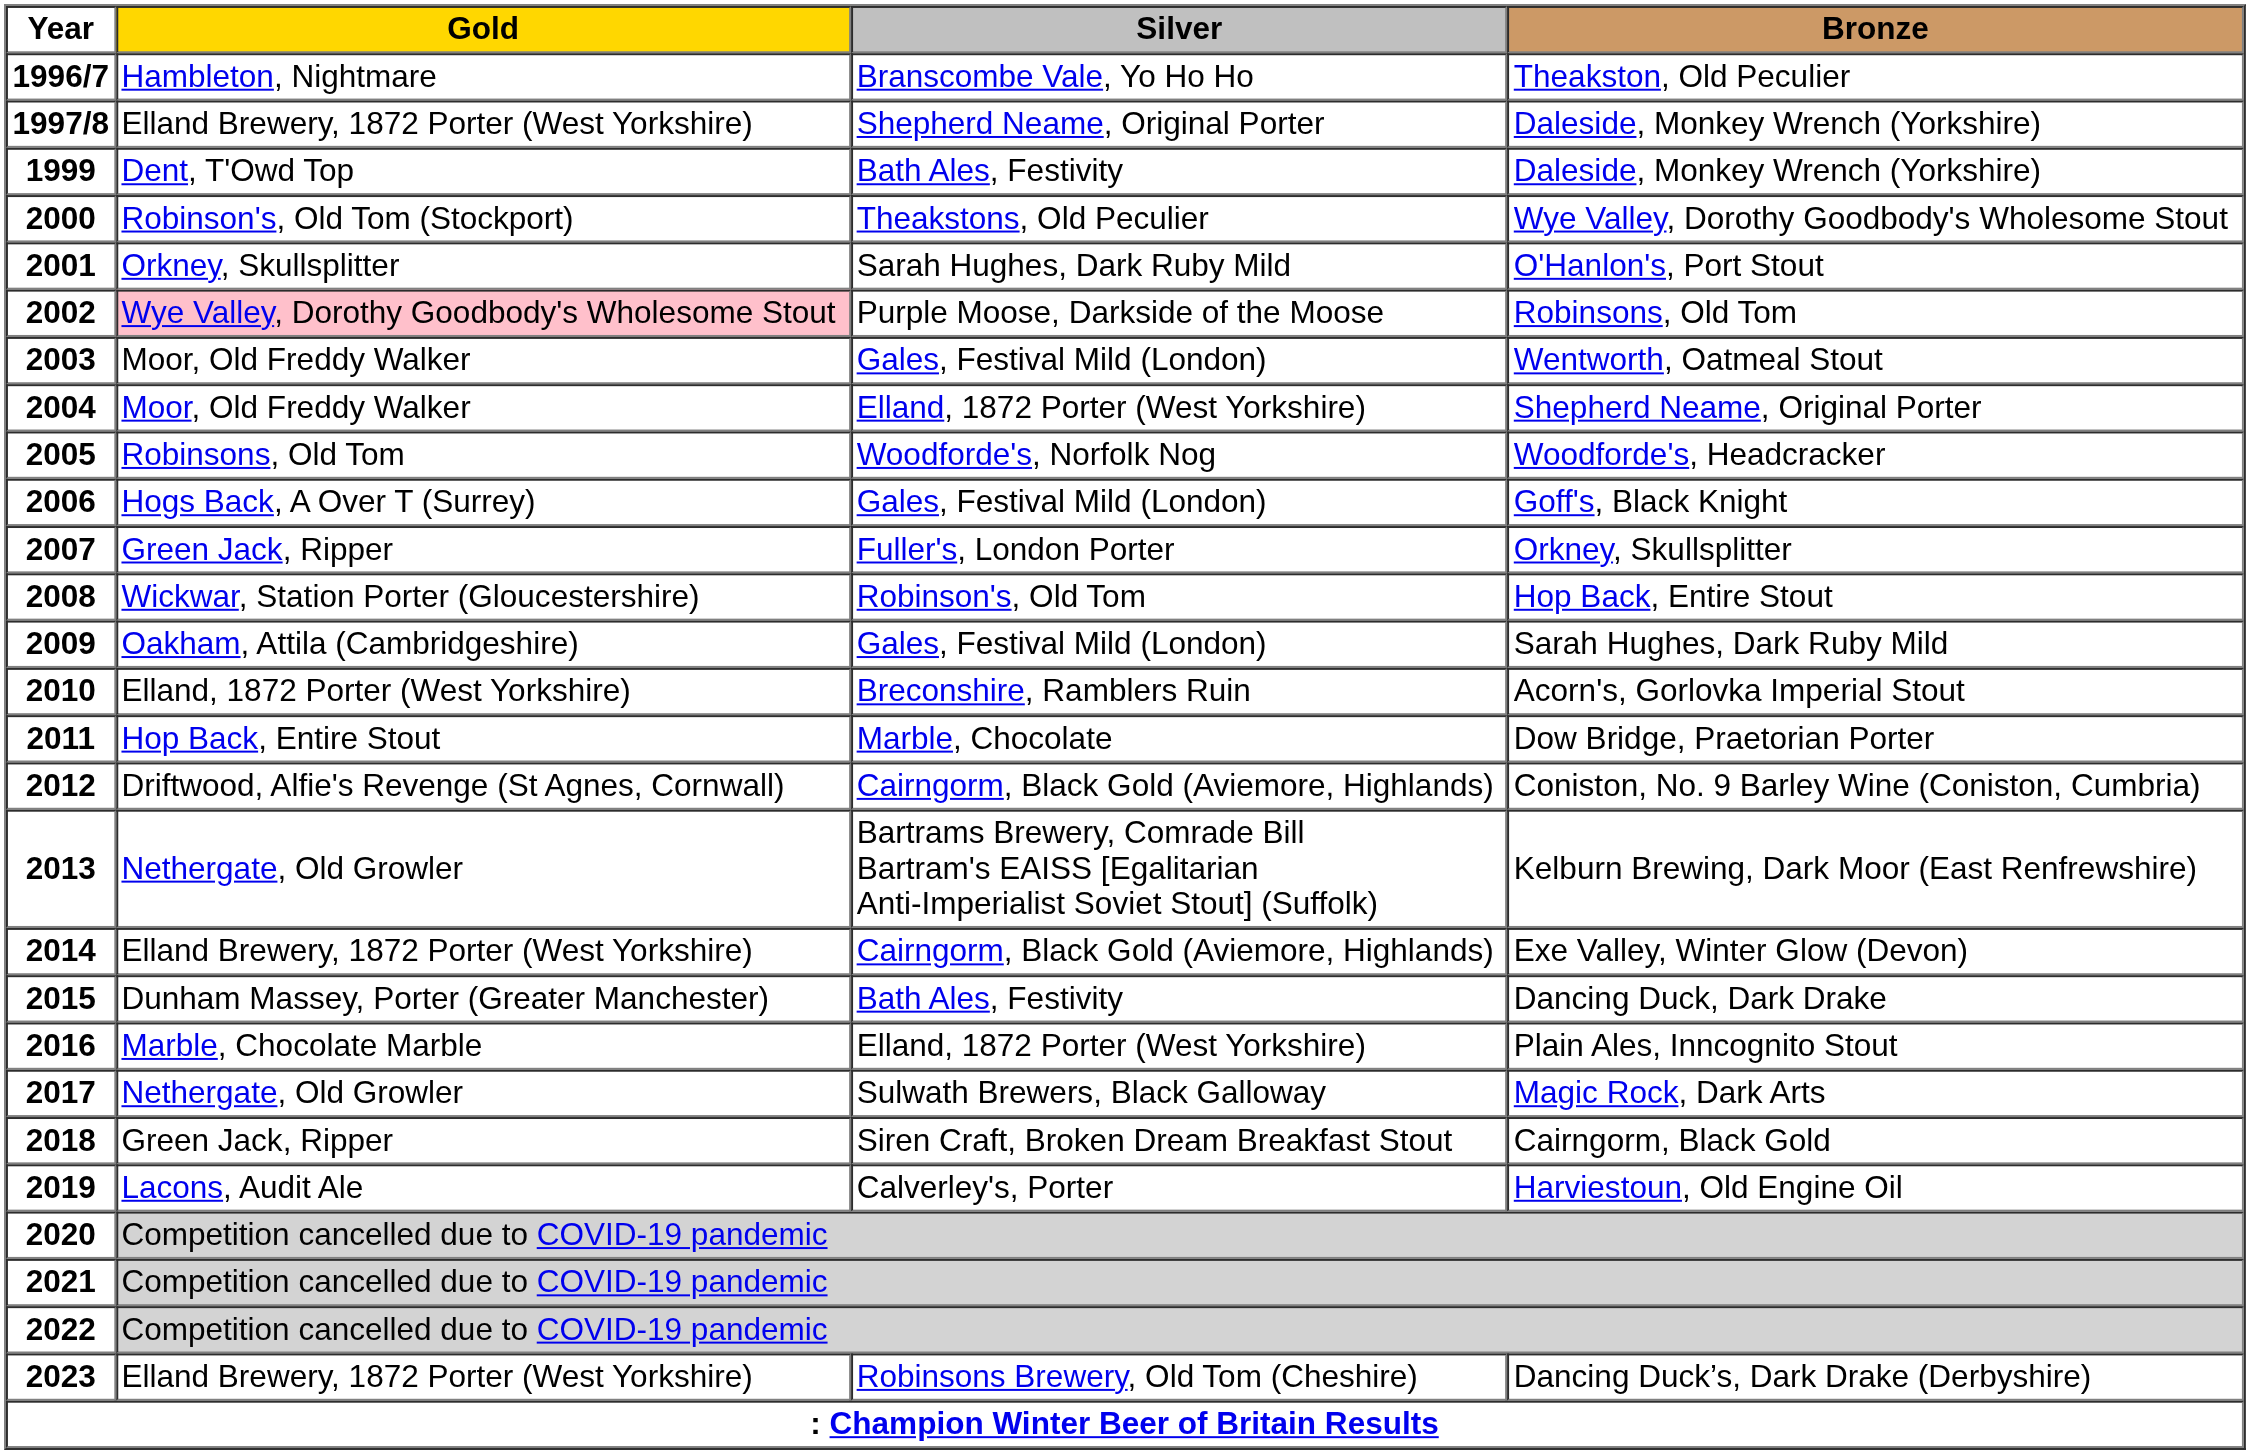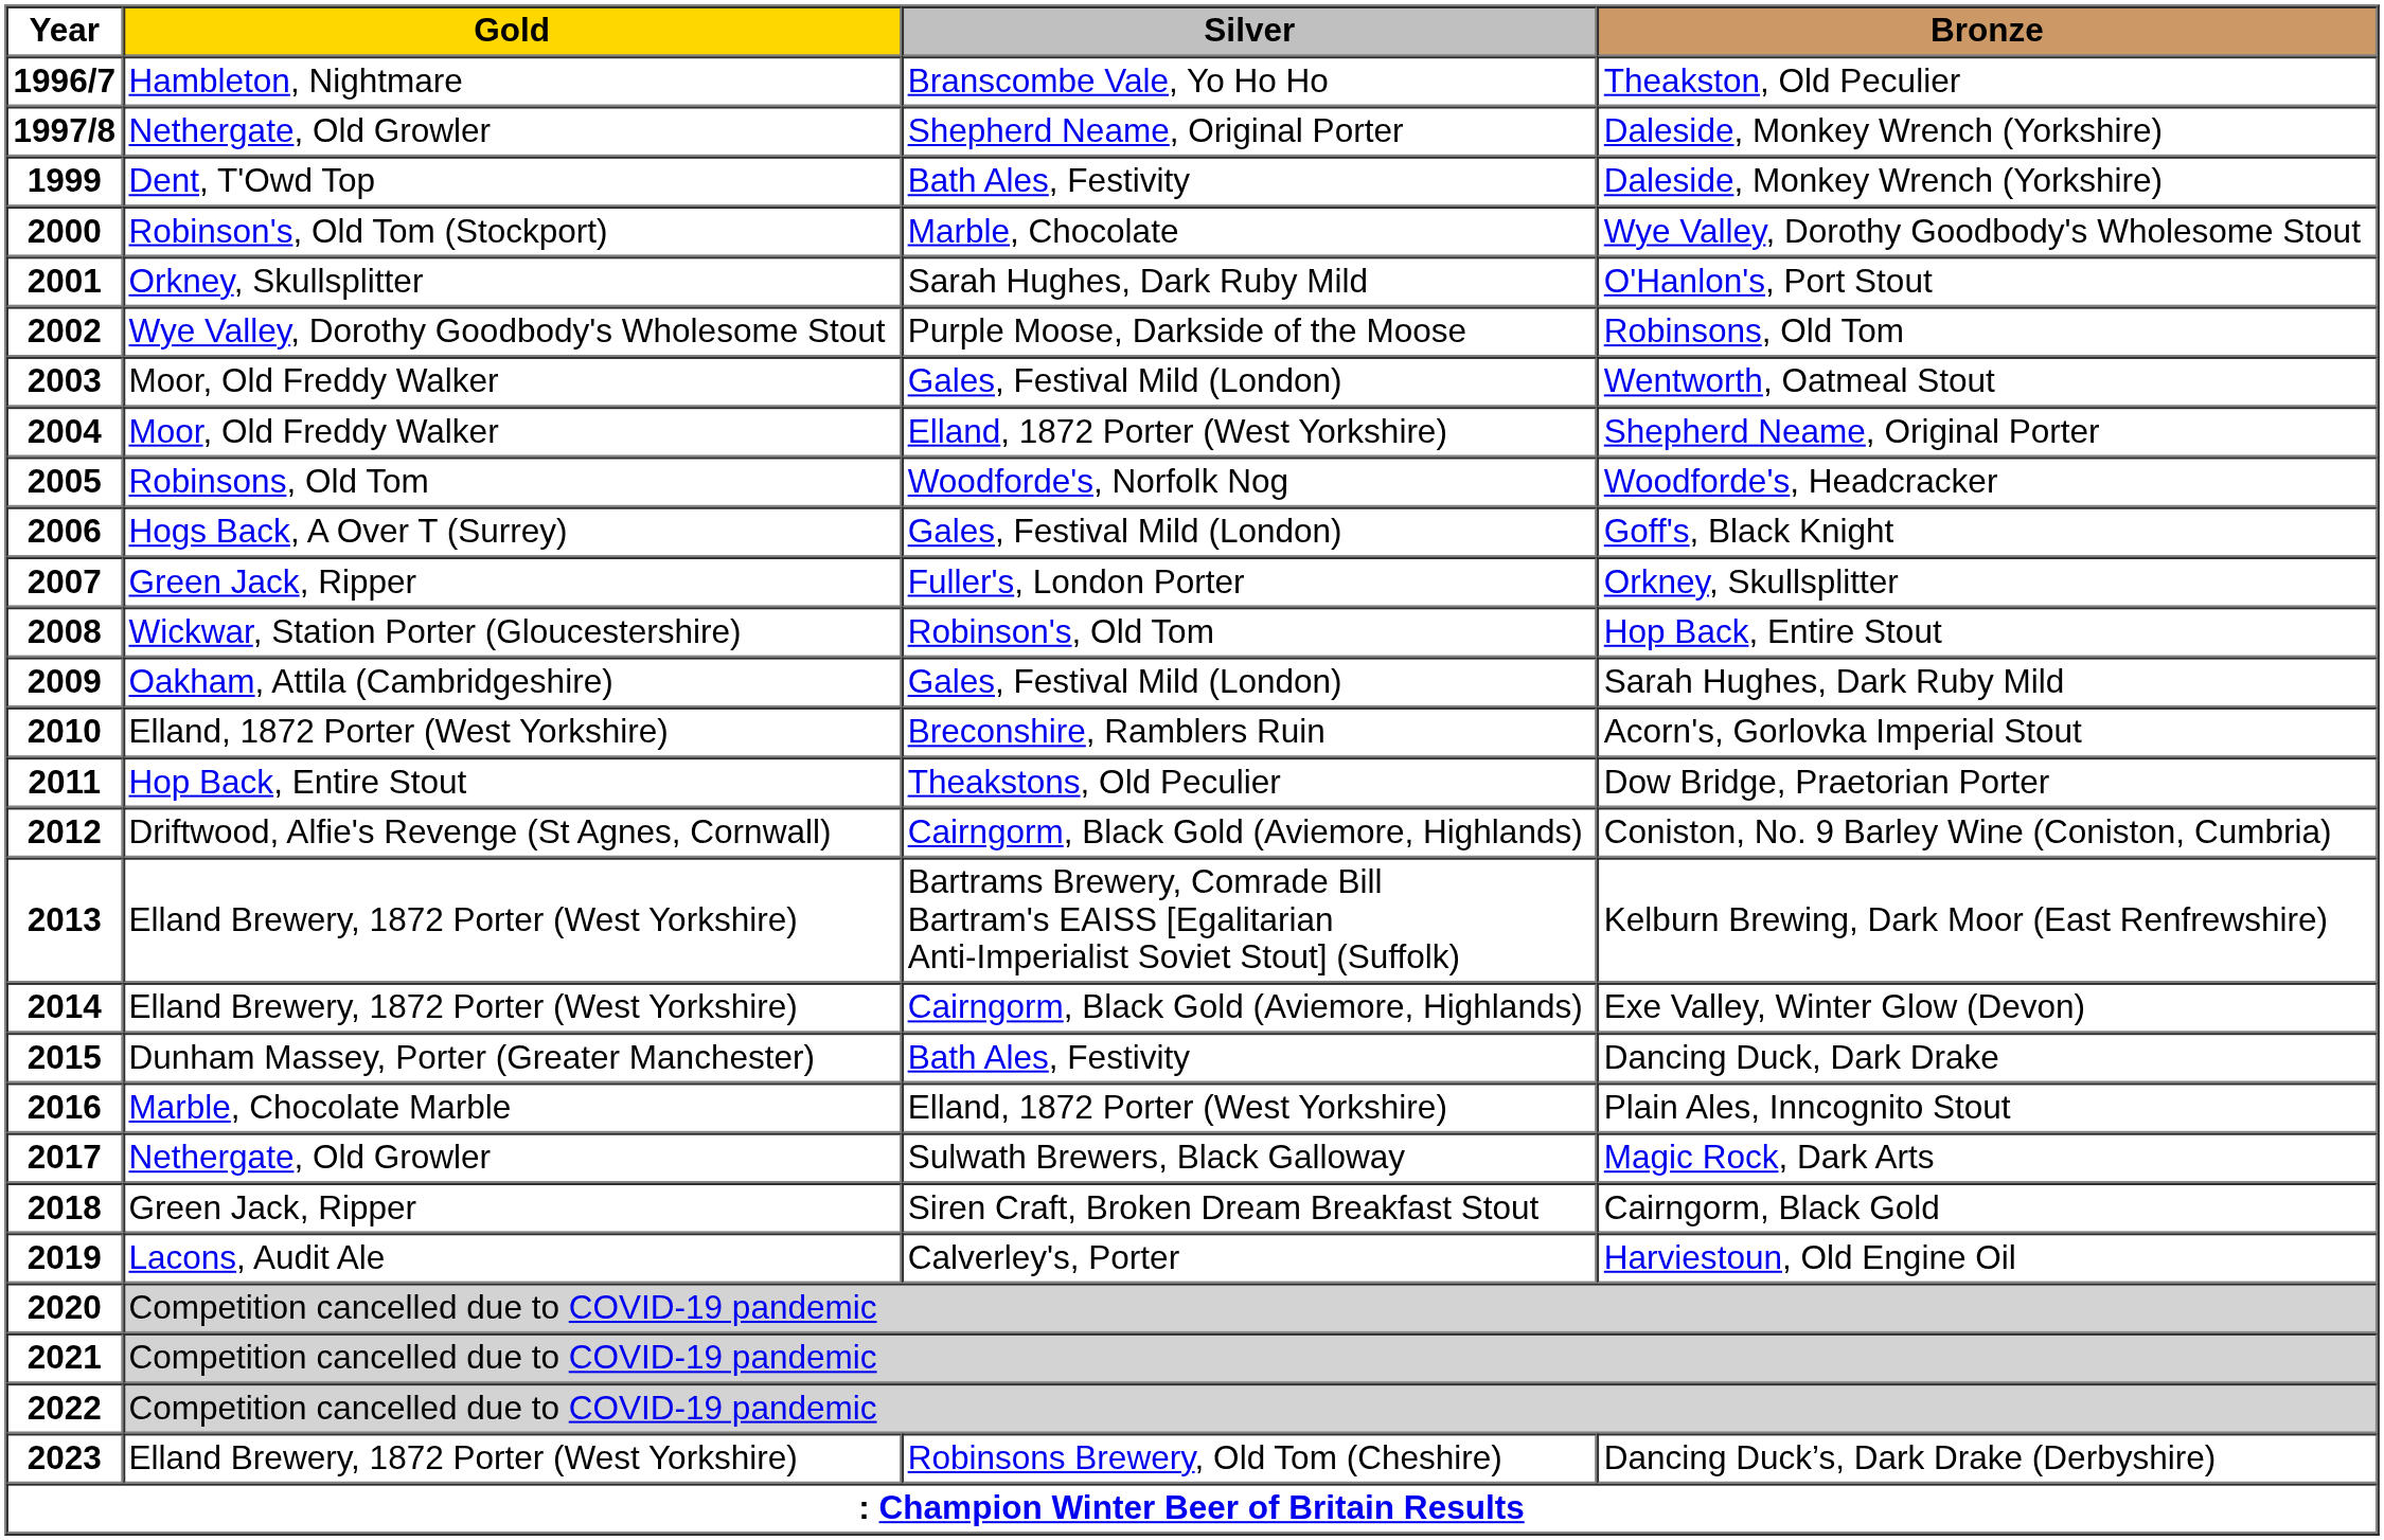1997/8 | Gold: Elland Brewery, 1872 Porter (West Yorkshire) -> Nethergate, Old Growler
2000 | Silver: Theakstons, Old Peculier -> Marble, Chocolate
2002 | Gold: pink background -> no background
2011 | Silver: Marble, Chocolate -> Theakstons, Old Peculier
2013 | Gold: Nethergate, Old Growler -> Elland Brewery, 1872 Porter (West Yorkshire)
